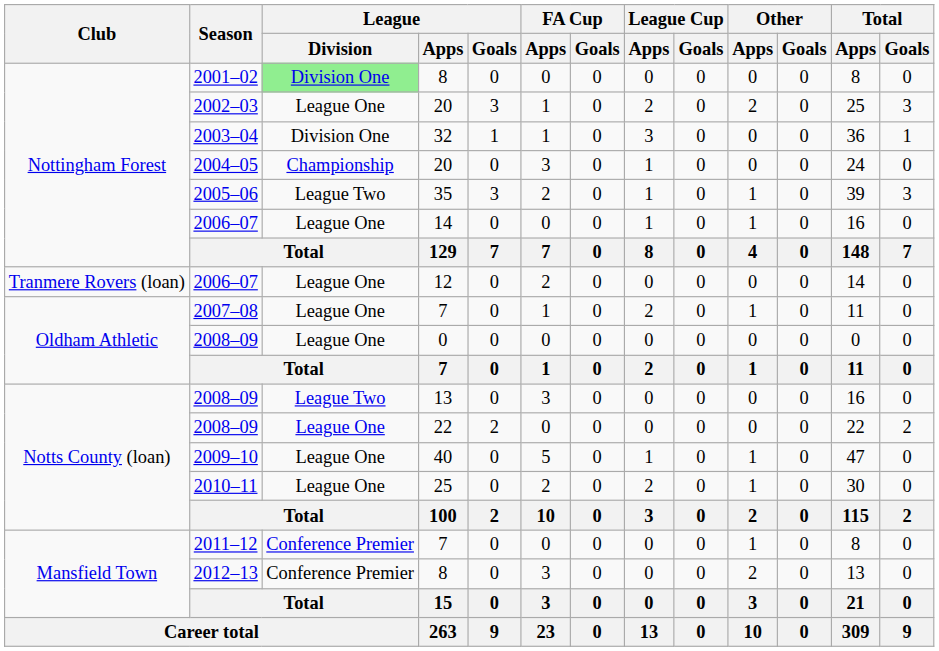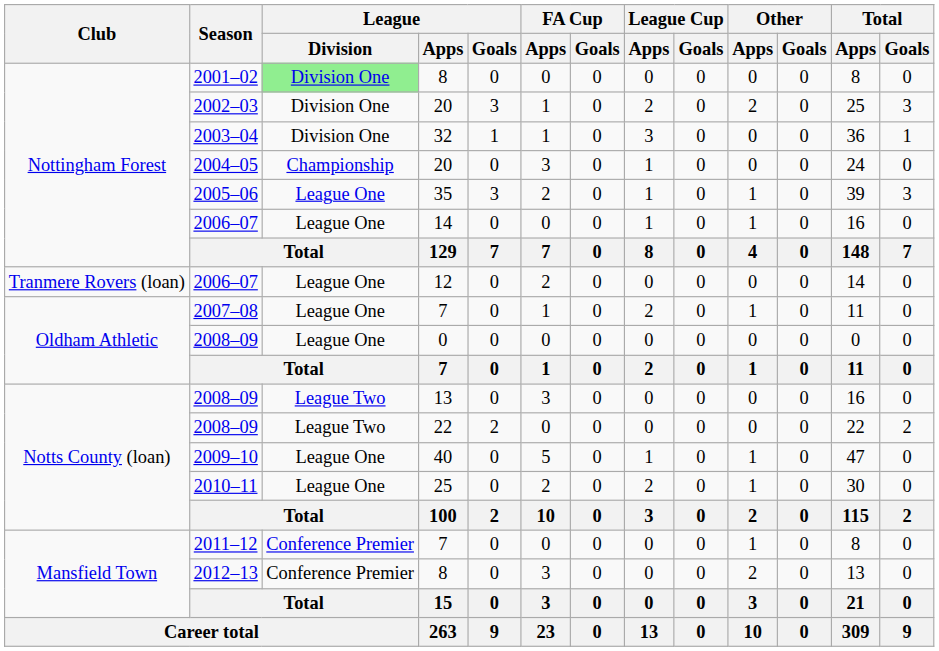2002–03 | League / Division: League One -> Division One
2005–06 | League / Division: League Two -> League One
2008–09 / 22 | League / Division: League One -> League Two
